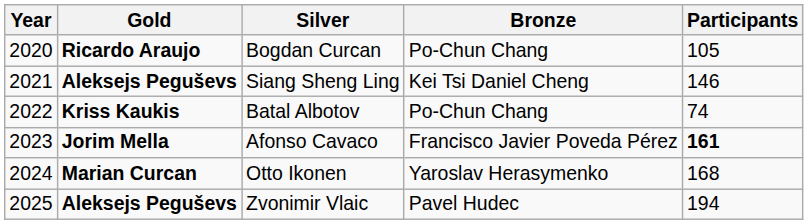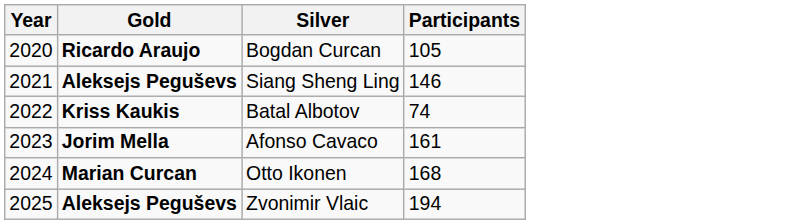- column: Bronze | Po-Chun Chang | Kei Tsi Daniel Cheng | Po-Chun Chang | Francisco Javier Poveda Pérez | Yaroslav Herasymenko | Pavel Hudec
Afonso Cavaco | Participants: bold -> normal
